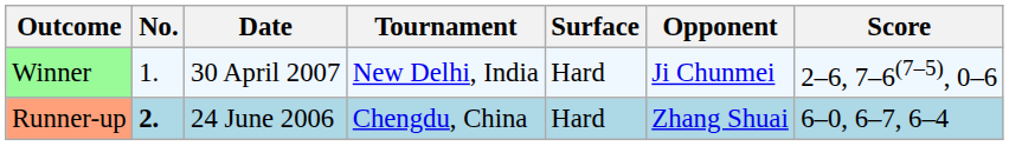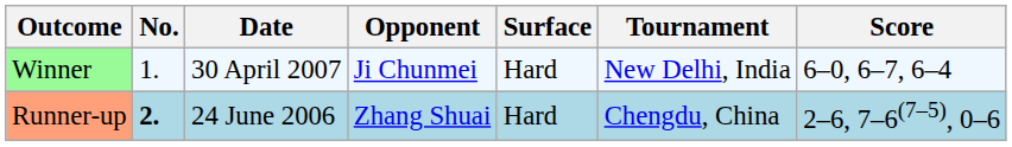columns swapped: Tournament <-> Opponent
Winner | Score: 2–6, 7–6(7–5), 0–6 -> 6–0, 6–7, 6–4
Runner-up | Score: 6–0, 6–7, 6–4 -> 2–6, 7–6(7–5), 0–6
